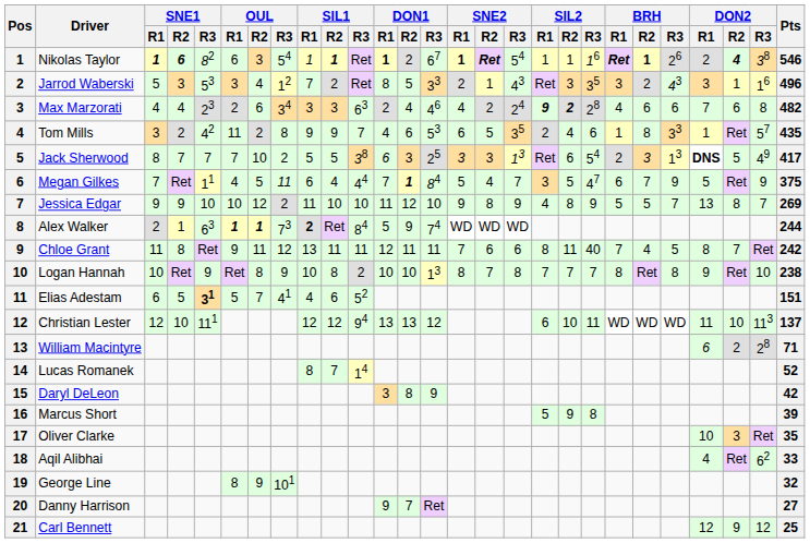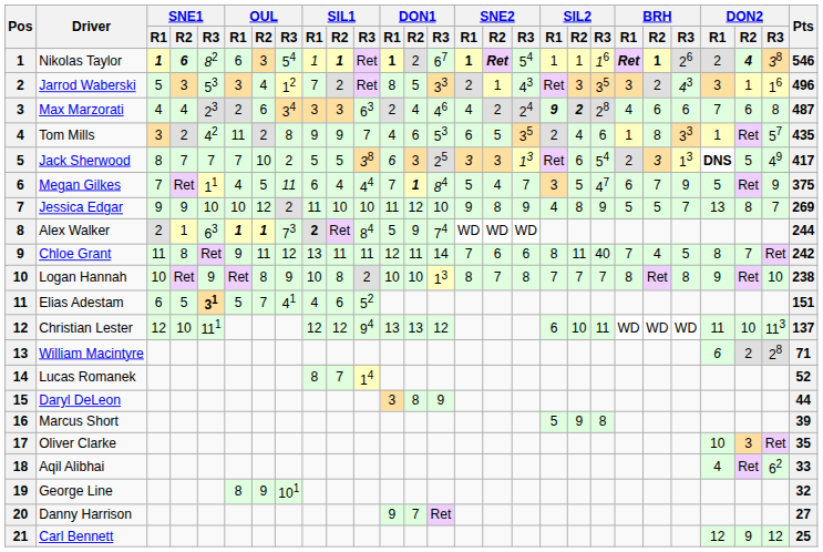Max Marzorati | Pts: 482 -> 487
Chloe Grant | DON1 / R3: 11 -> 14
Daryl DeLeon | Pts: 42 -> 44
